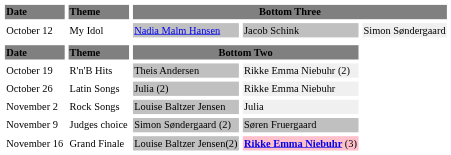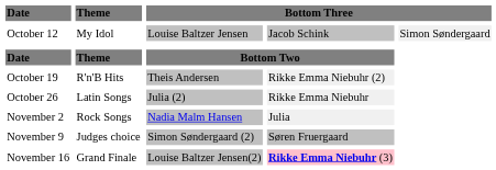October 12 | column 3: Nadia Malm Hansen -> Louise Baltzer Jensen
November 2 | column 3: Louise Baltzer Jensen -> Nadia Malm Hansen
